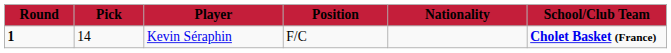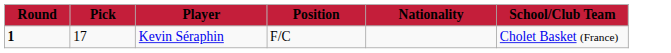Kevin Séraphin | Pick: 14 -> 17
Kevin Séraphin | School/Club Team: bold -> normal
